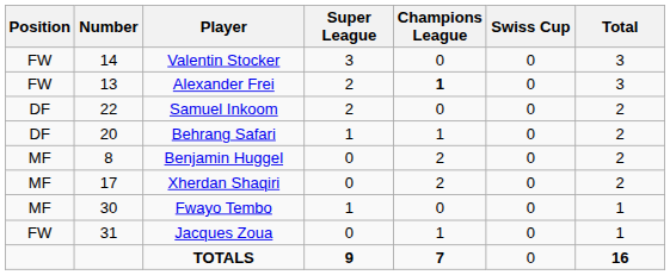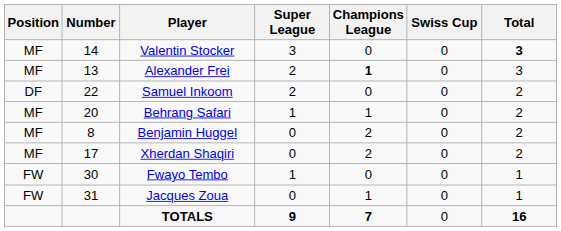Valentin Stocker | Position: FW -> MF
Valentin Stocker | Total: normal -> bold
Alexander Frei | Position: FW -> MF
Behrang Safari | Position: DF -> MF
Fwayo Tembo | Position: MF -> FW
